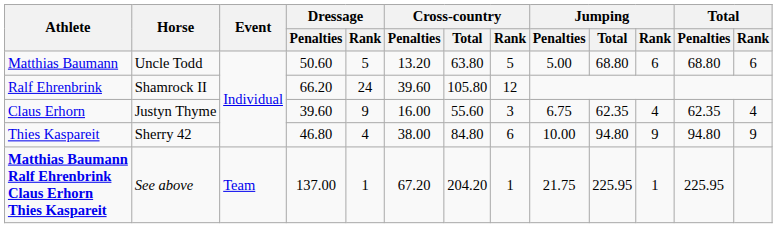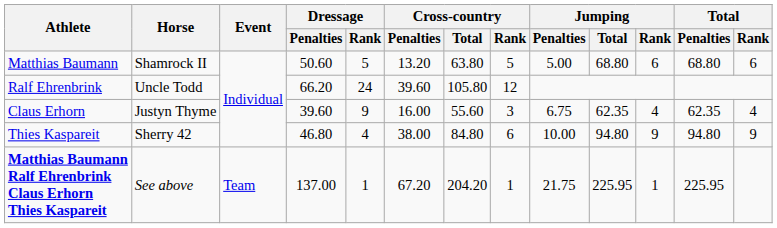Matthias Baumann | Horse: Uncle Todd -> Shamrock II
Ralf Ehrenbrink | Horse: Shamrock II -> Uncle Todd
